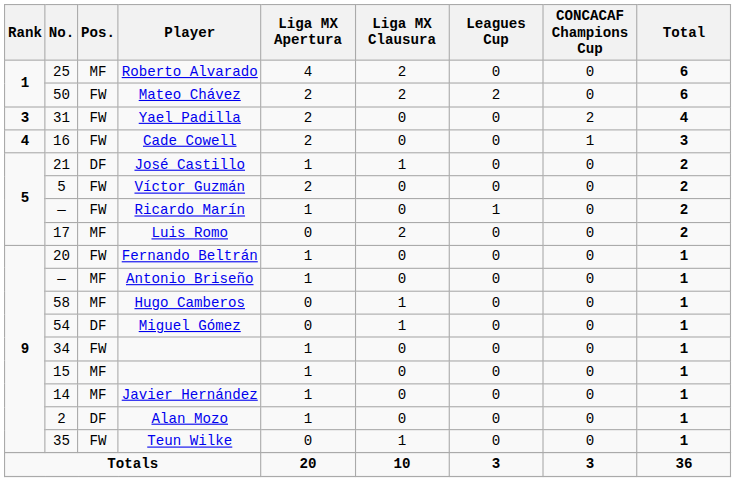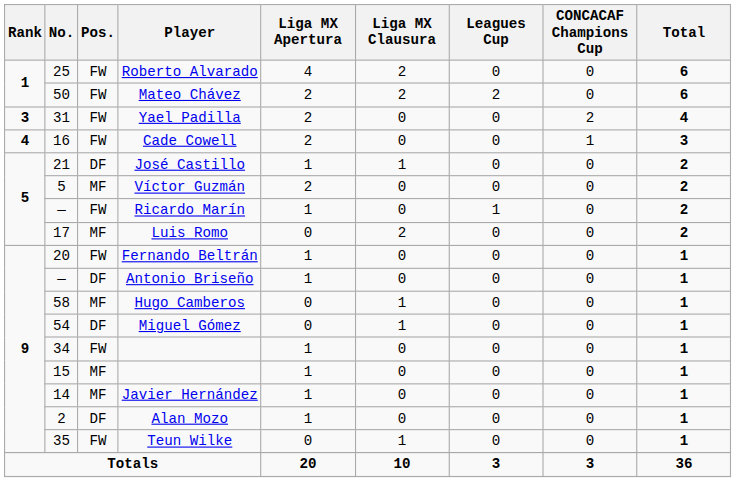Roberto Alvarado | Pos.: MF -> FW
Víctor Guzmán | Pos.: FW -> MF
Antonio Briseño | Pos.: MF -> DF
